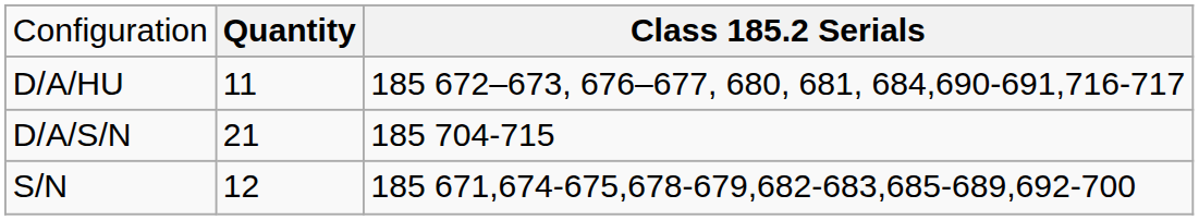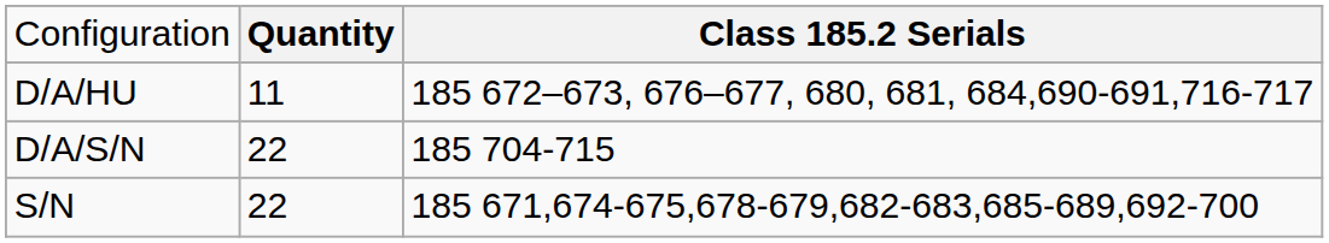D/A/S/N | column 2: 21 -> 22
S/N | column 2: 12 -> 22
